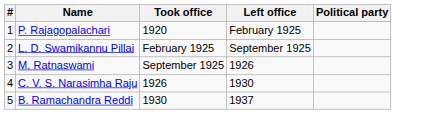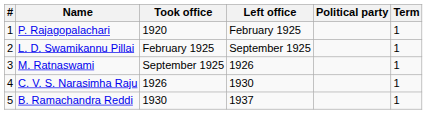+ column: Term | 1 | 1 | 1 | 1 | 1
